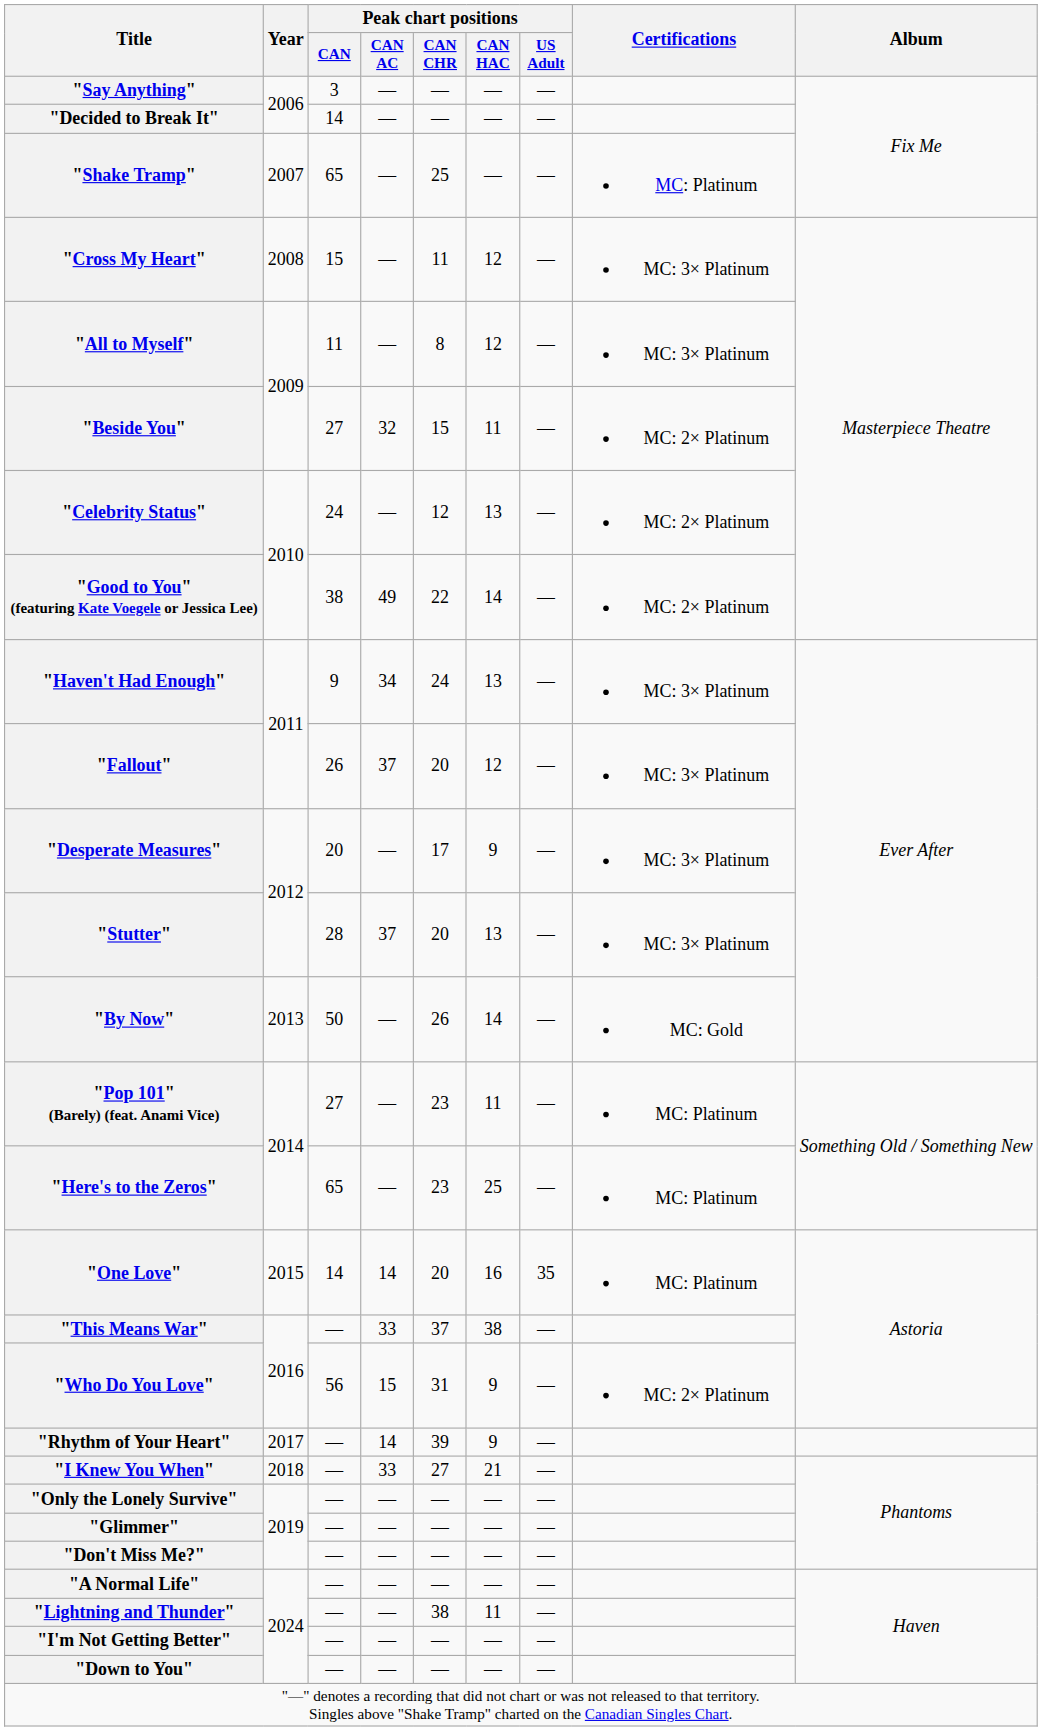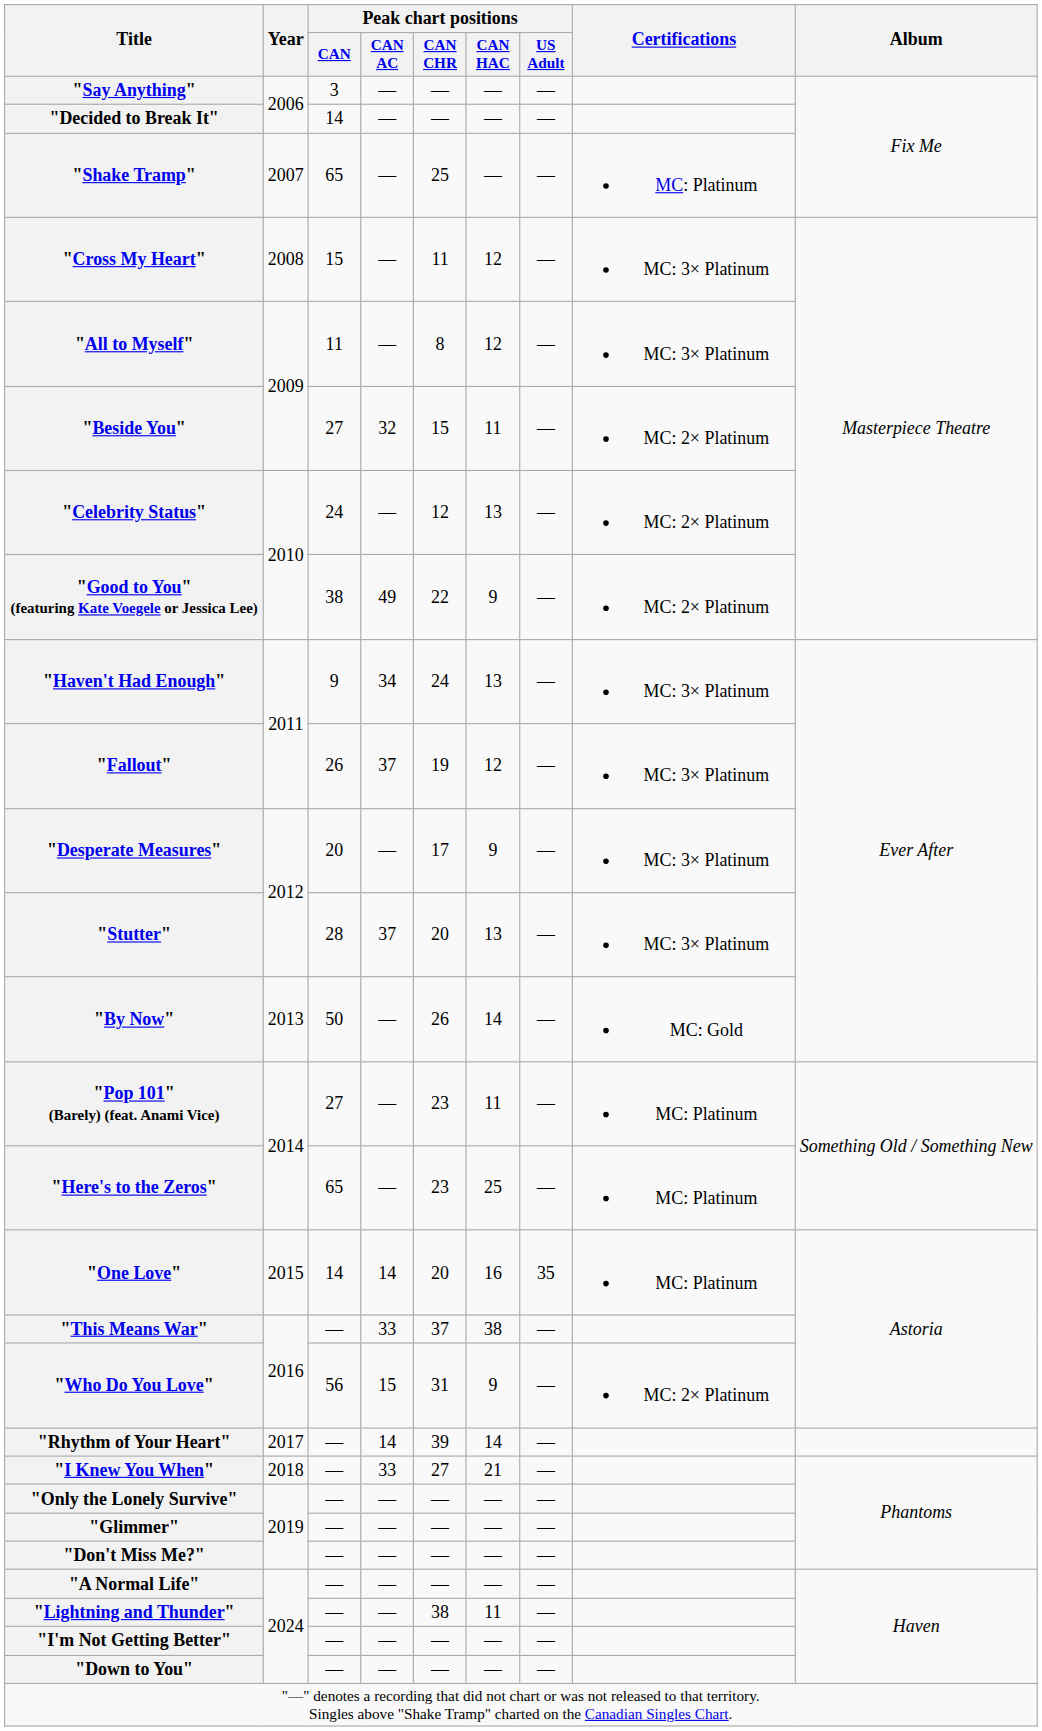"Good to You" (featuring Kate Voegele or Jessica Lee) | Peak chart positions / CAN HAC: 14 -> 9
"Fallout" | Peak chart positions / CAN CHR: 20 -> 19
"Rhythm of Your Heart" | Peak chart positions / CAN HAC: 9 -> 14
